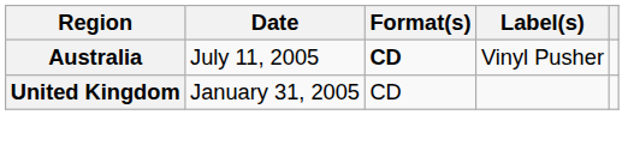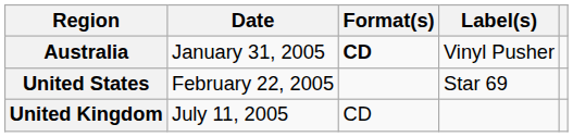Australia | Date: July 11, 2005 -> January 31, 2005
+ row: United States | February 22, 2005 | Star 69
United Kingdom | Date: January 31, 2005 -> July 11, 2005
